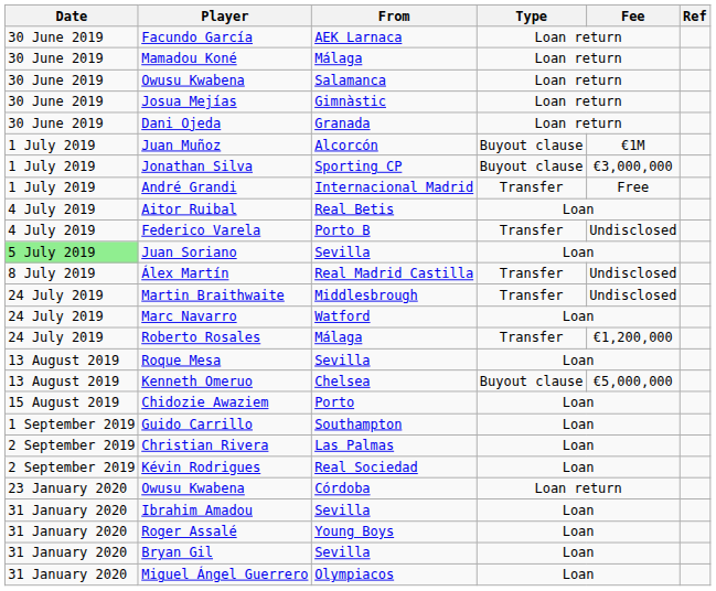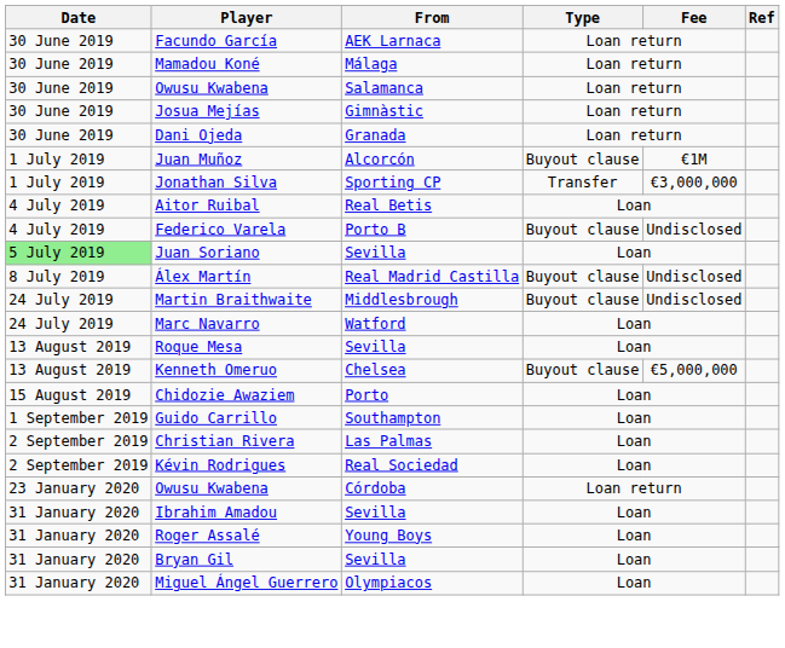Jonathan Silva | Type: Buyout clause -> Transfer
- row: 1 July 2019 | André Grandi | Internacional Madrid | Transfer | Free
Federico Varela | Type: Transfer -> Buyout clause
Álex Martín | Type: Transfer -> Buyout clause
Martin Braithwaite | Type: Transfer -> Buyout clause
- row: 24 July 2019 | Roberto Rosales | Málaga | Transfer | €1,200,000
